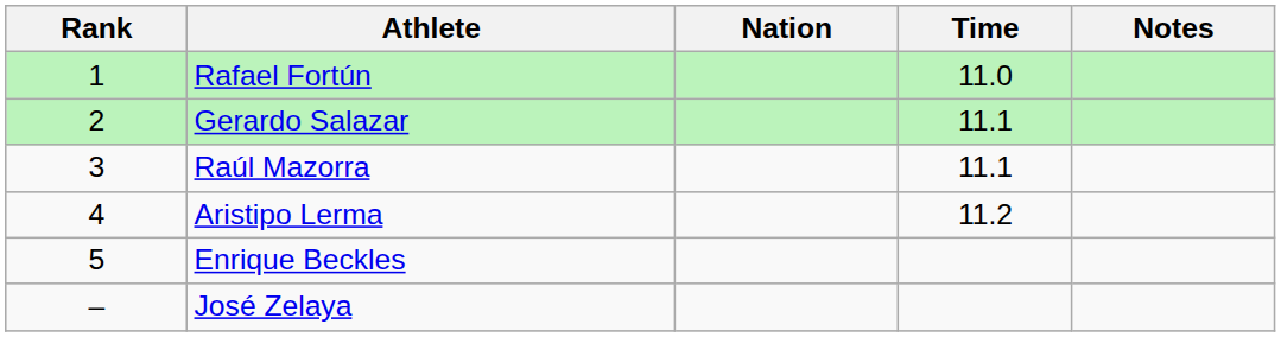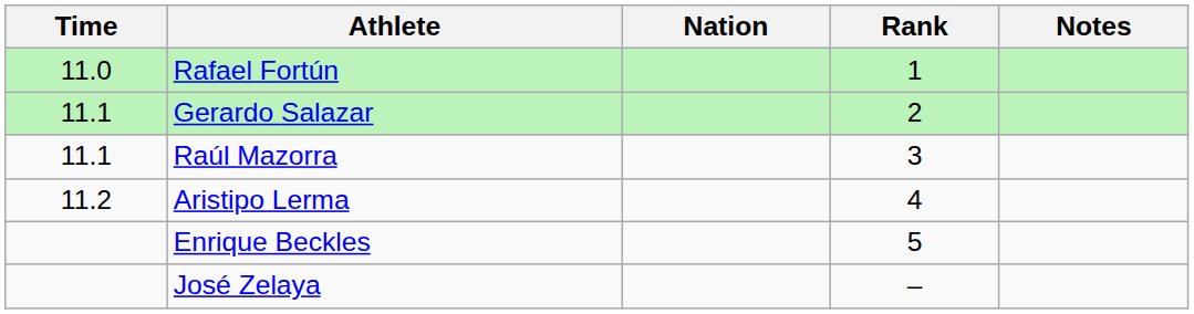columns swapped: Rank <-> Time
